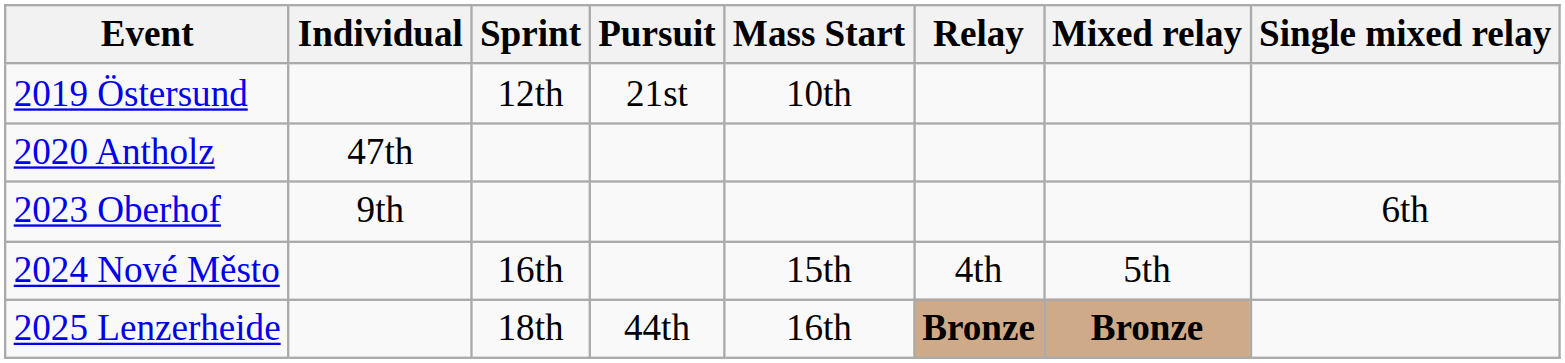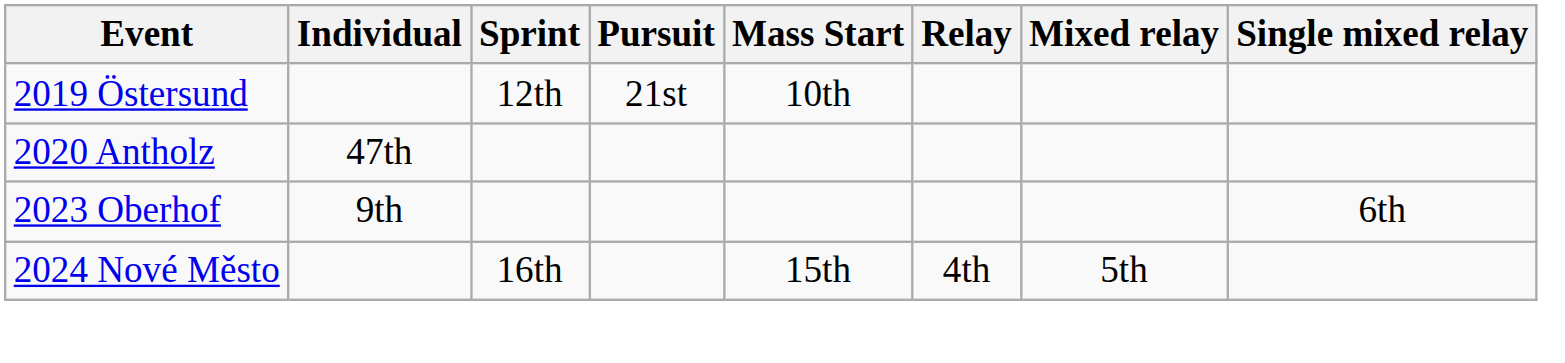- row: 2025 Lenzerheide | 18th | 44th | 16th | Bronze | Bronze
